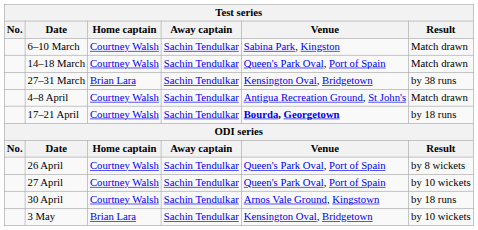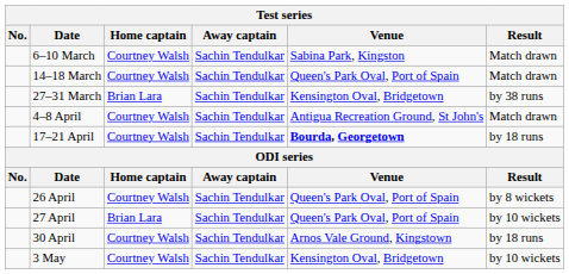27 April | Home captain: Courtney Walsh -> Brian Lara
3 May | Home captain: Brian Lara -> Courtney Walsh
